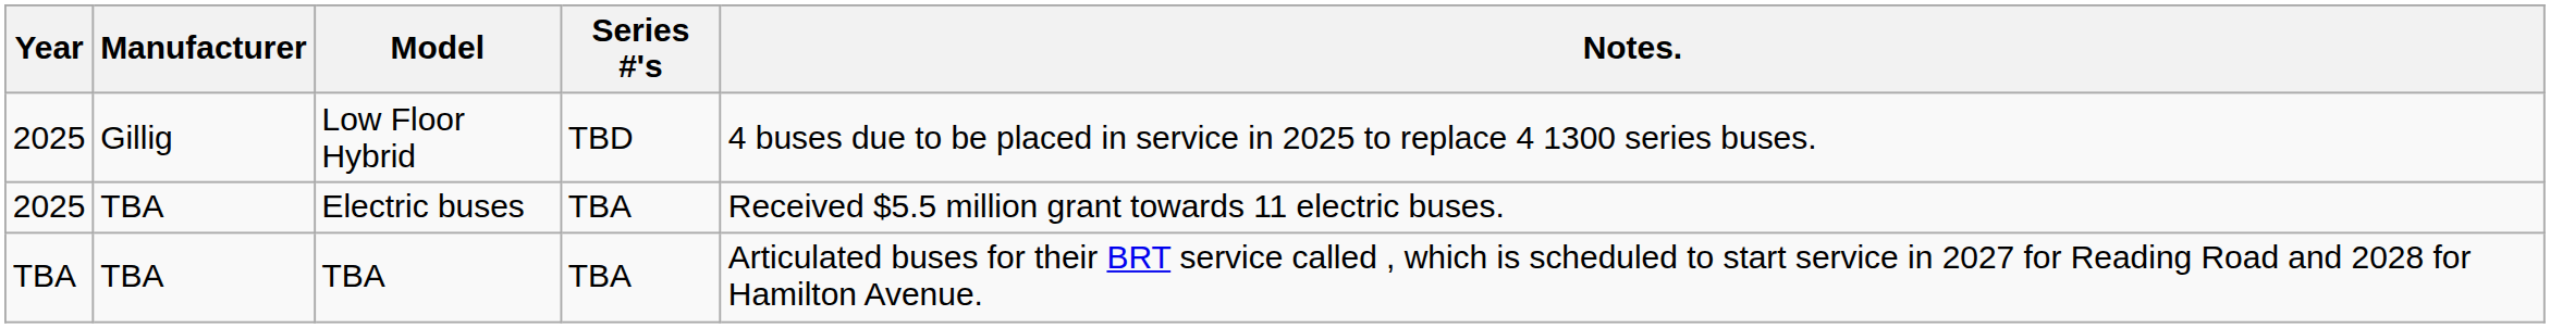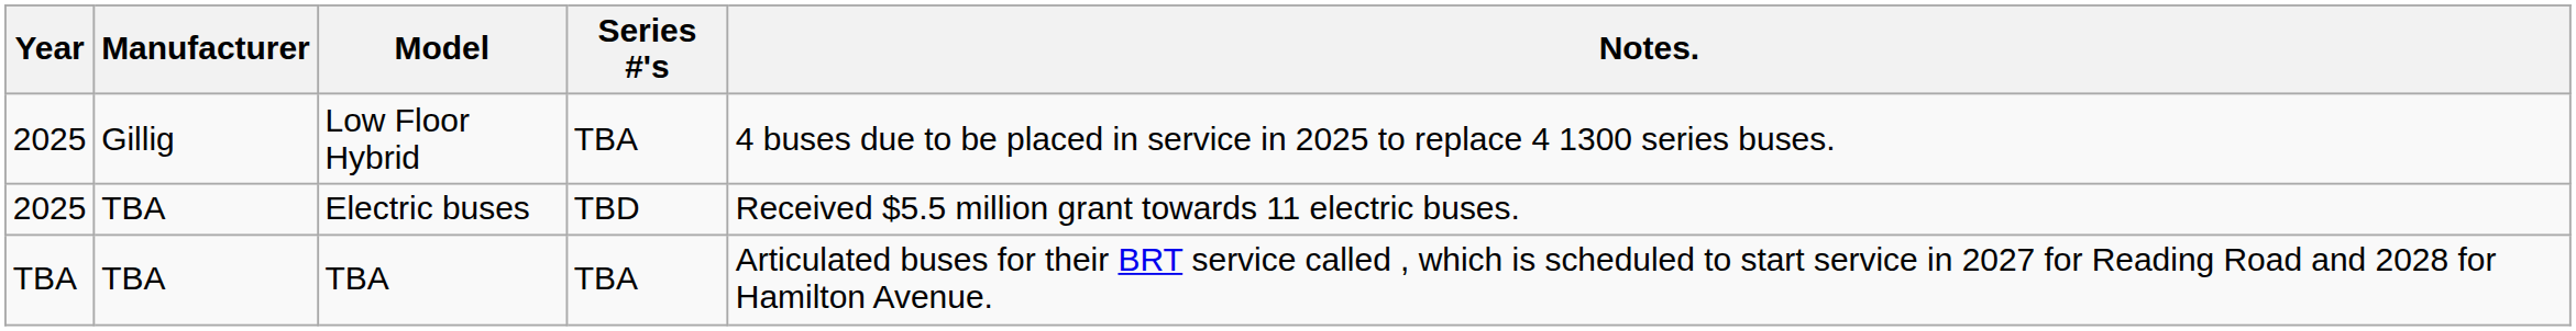Low Floor Hybrid | Series #'s: TBD -> TBA
Electric buses | Series #'s: TBA -> TBD
